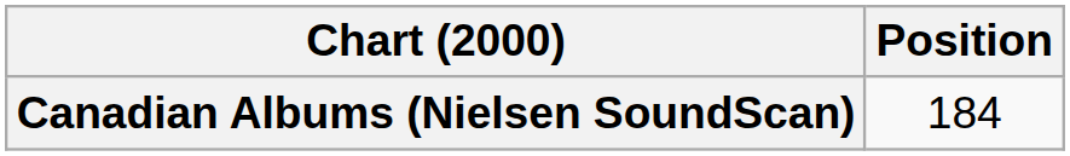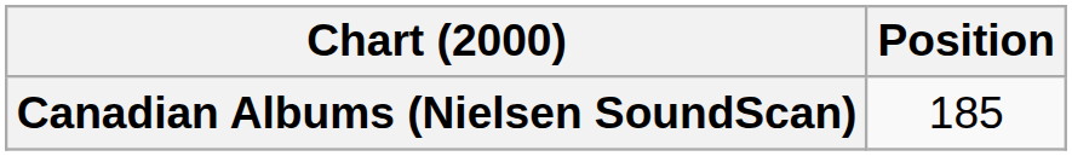Canadian Albums (Nielsen SoundScan) | Position: 184 -> 185
